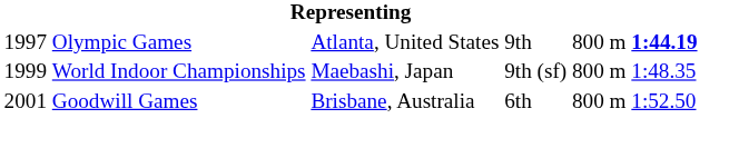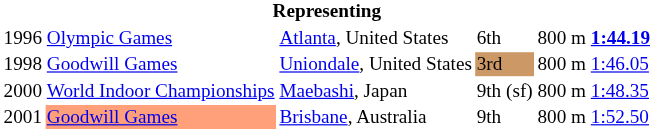Atlanta, United States | column 1: 1997 -> 1996
Atlanta, United States | column 4: 9th -> 6th
+ row: 1998 | Goodwill Games | Uniondale, United States | 3rd | 800 m | 1:46.05
Maebashi, Japan | column 1: 1999 -> 2000
Brisbane, Australia | column 2: no background -> lightsalmon background
Brisbane, Australia | column 4: 6th -> 9th
